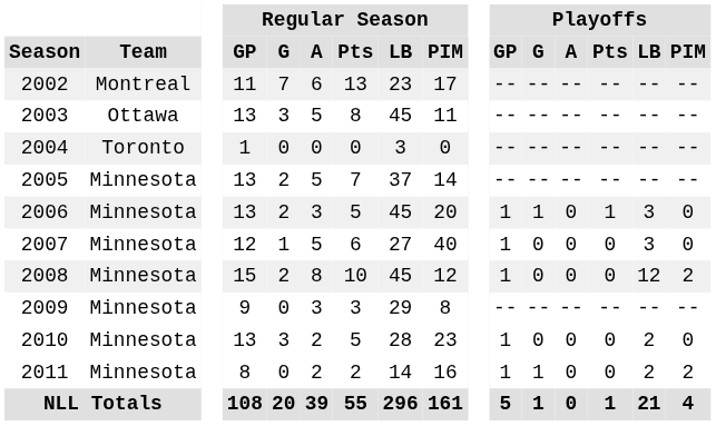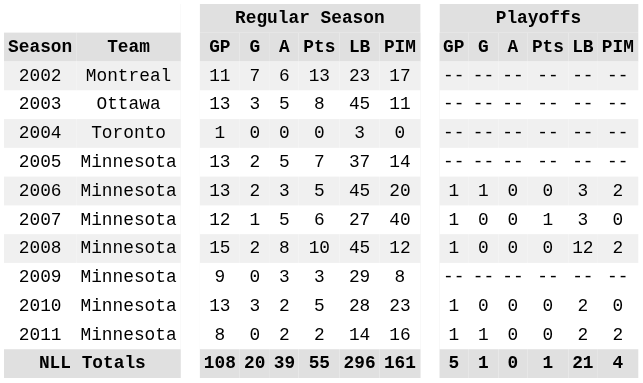2006 | Playoffs / Pts: 1 -> 0
2006 | Playoffs / PIM: 0 -> 2
2007 | Playoffs / Pts: 0 -> 1
